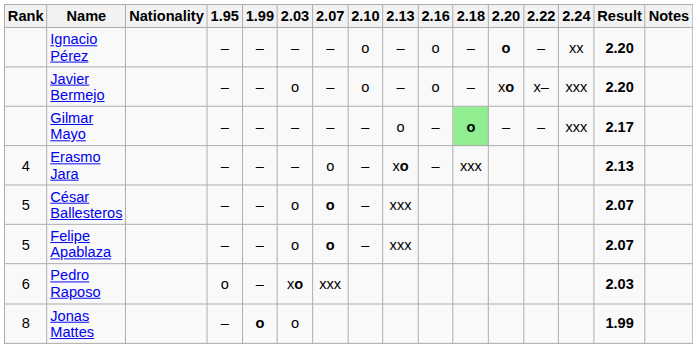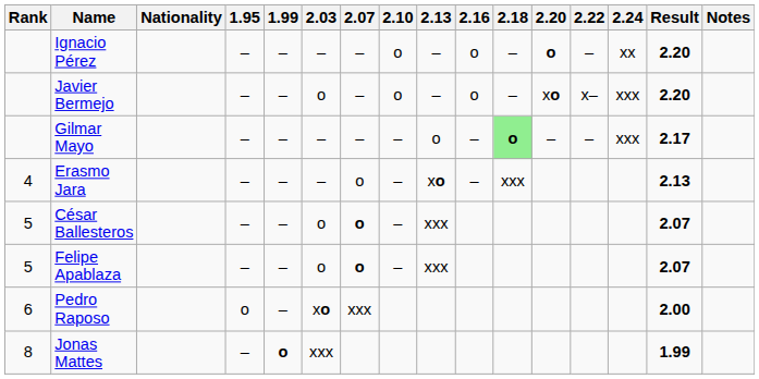Pedro Raposo | Result: 2.03 -> 2.00
Jonas Mattes | 2.03: o -> xxx
